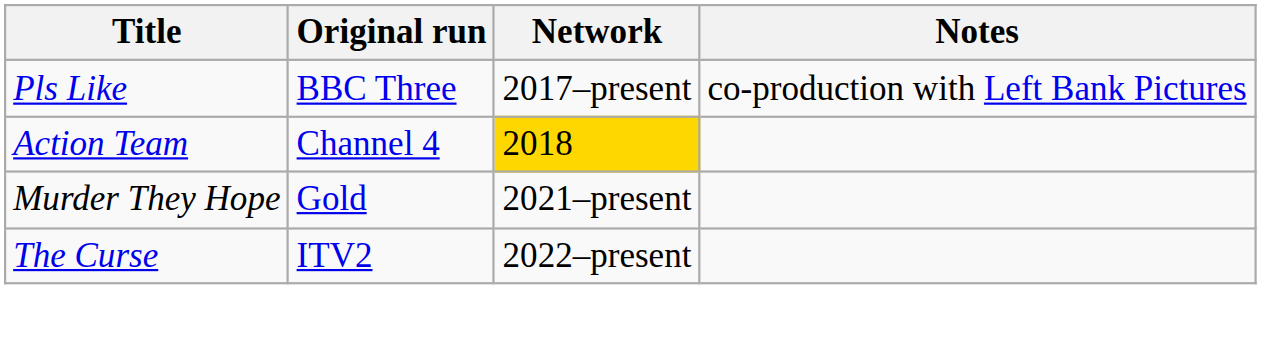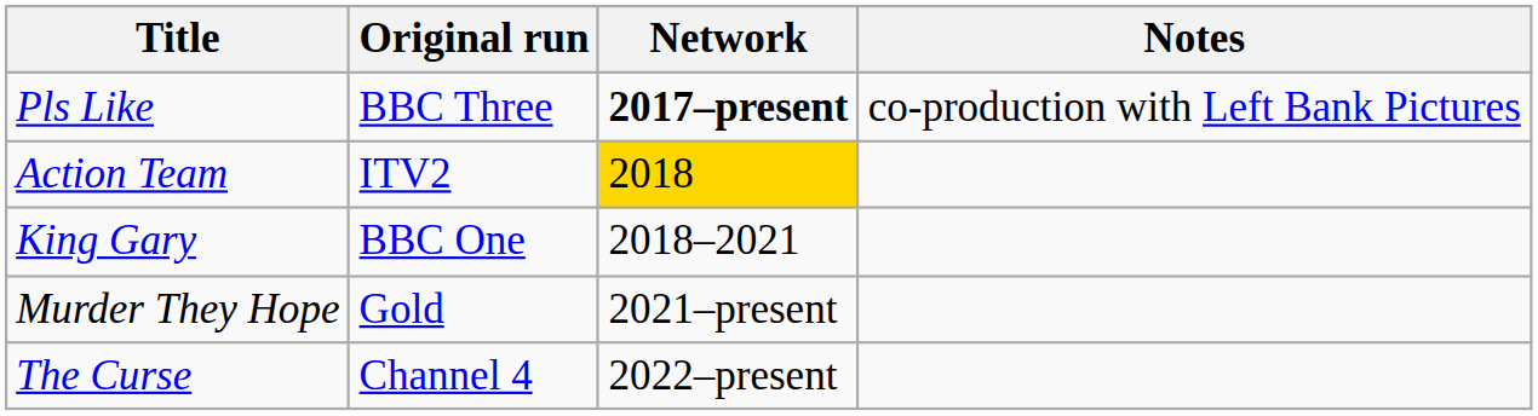Pls Like | Network: normal -> bold
Action Team | Original run: Channel 4 -> ITV2
+ row: King Gary | BBC One | 2018–2021
The Curse | Original run: ITV2 -> Channel 4
